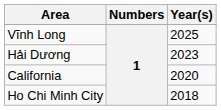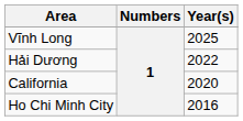Hải Dương | Year(s): 2023 -> 2022
Ho Chi Minh City | Year(s): 2018 -> 2016
